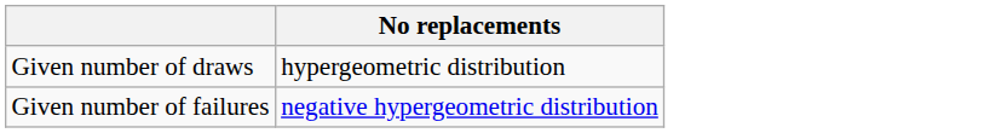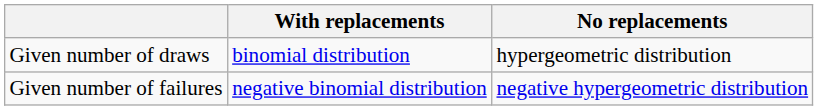+ column: With replacements | binomial distribution | negative binomial distribution
